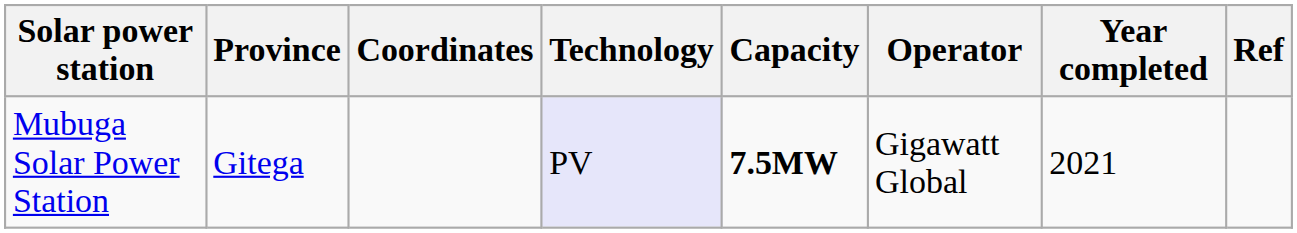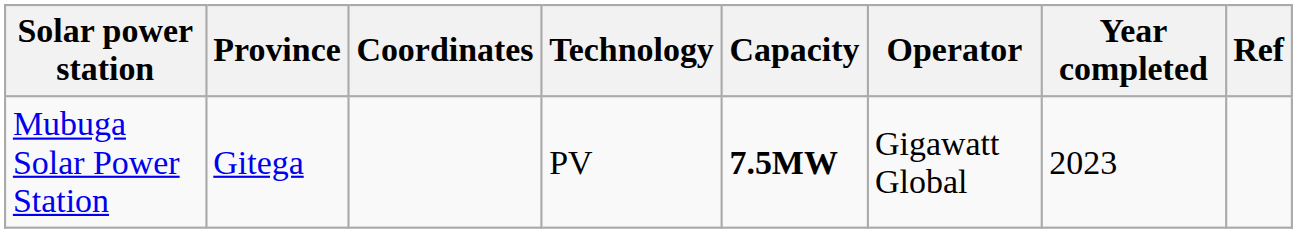Mubuga Solar Power Station | Technology: lavender background -> no background
Mubuga Solar Power Station | Year completed: 2021 -> 2023
